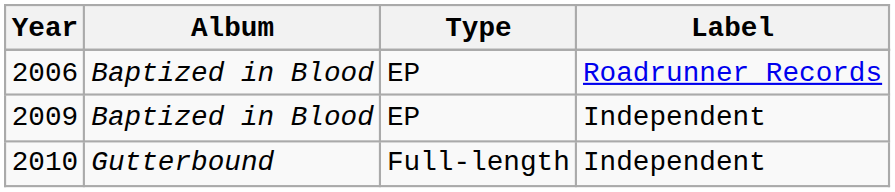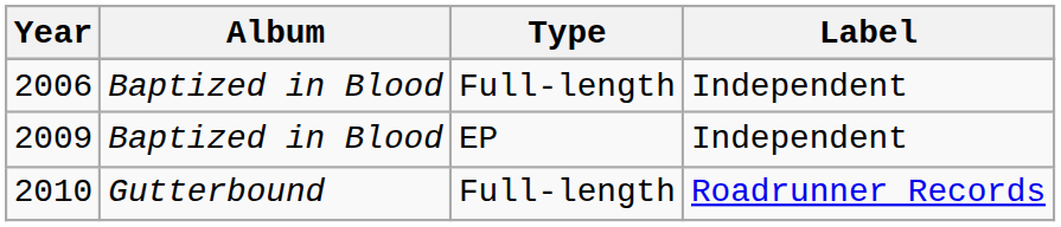2006 | Type: EP -> Full-length
2006 | Label: Roadrunner Records -> Independent
2010 | Label: Independent -> Roadrunner Records
